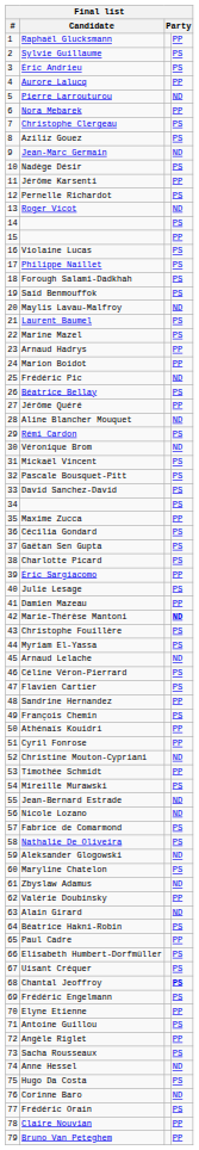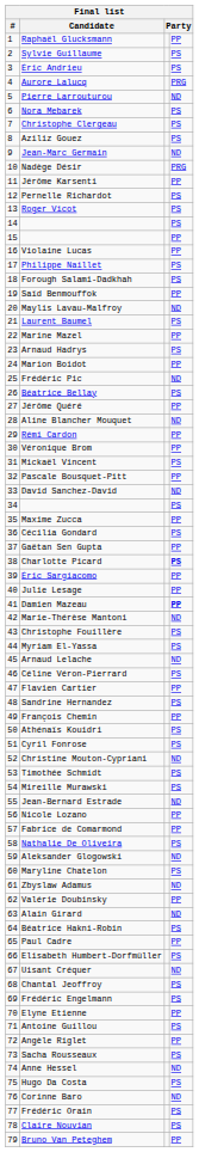Aurore Lalucq | column 4: PP -> PRG
Nora Mebarek | column 4: PP -> PS
Nadège Désir | column 4: PS -> PRG
Roger Vicot | column 4: ND -> PS
Violaine Lucas | column 4: PS -> PP
Saïd Benmouffok | column 4: PS -> PP
Marine Mazel | column 4: PS -> PP
Arnaud Hadrys | column 4: PP -> PS
Rémi Cardon | column 4: PS -> PP
Véronique Brom | column 4: ND -> PP
Pascale Bousquet-Pitt | column 4: PS -> PP
David Sanchez-David | column 4: PS -> ND
Gaëtan Sen Gupta | column 4: PS -> PP
Charlotte Picard | column 4: normal -> bold
Julie Lesage | column 4: PS -> PP
Damien Mazeau | column 4: normal -> bold
Marie-Thérèse Mantoni | column 4: bold -> normal
Flavien Cartier | column 4: PS -> PP
Sandrine Hernandez | column 4: PP -> PS
François Chemin | column 4: PS -> PP
Athénaïs Kouidri | column 4: PP -> PS
Cyril Fonrose | column 4: PP -> PS
Timothée Schmidt | column 4: PP -> PS
Nicole Lozano | column 4: ND -> PP
Fabrice de Comarmond | column 4: PS -> PP
Uisant Créquer | column 4: PS -> ND
Chantal Jeoffroy | column 4: bold -> normal
Claire Nouvian | column 4: PP -> PS
